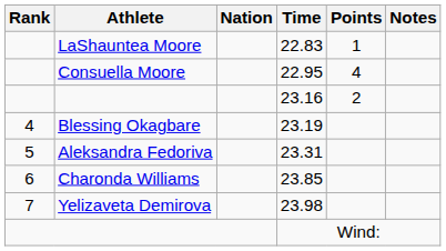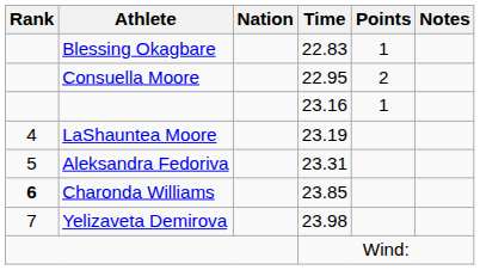22.83 | Athlete: LaShauntea Moore -> Blessing Okagbare
22.95 | Points: 4 -> 2
23.16 | Points: 2 -> 1
23.19 | Athlete: Blessing Okagbare -> LaShauntea Moore
23.85 | Rank: normal -> bold
